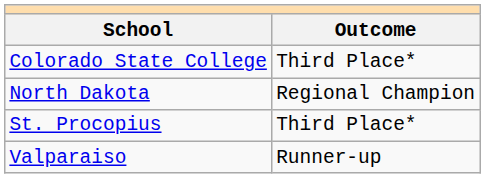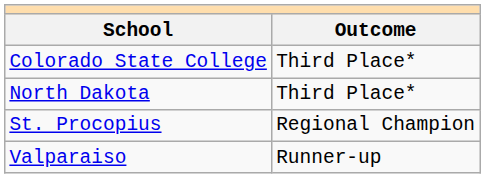North Dakota | Outcome: Regional Champion -> Third Place*
St. Procopius | Outcome: Third Place* -> Regional Champion
